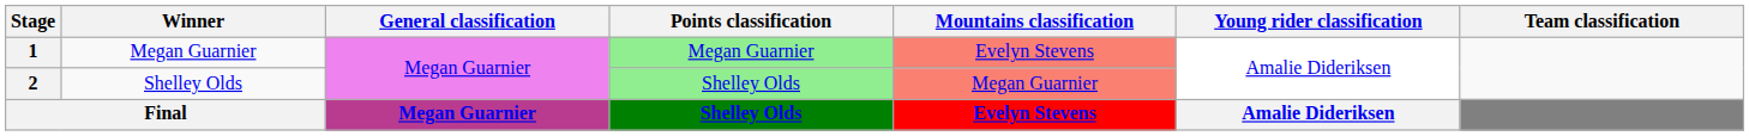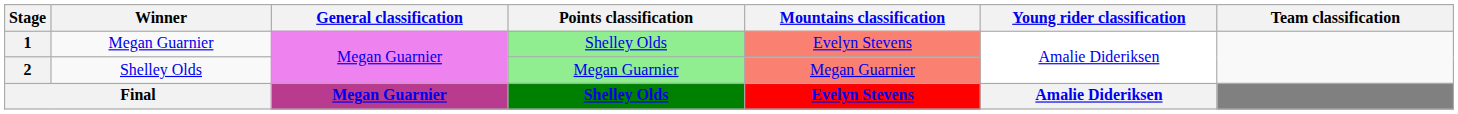1 | Points classification: Megan Guarnier -> Shelley Olds
2 | Points classification: Shelley Olds -> Megan Guarnier
